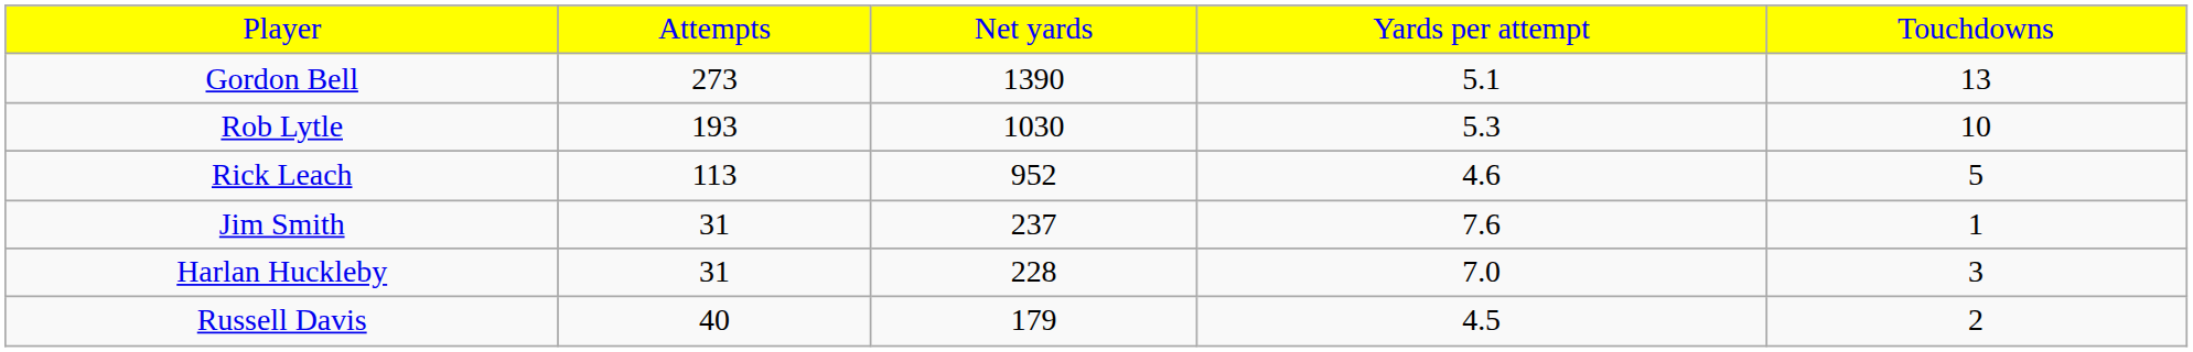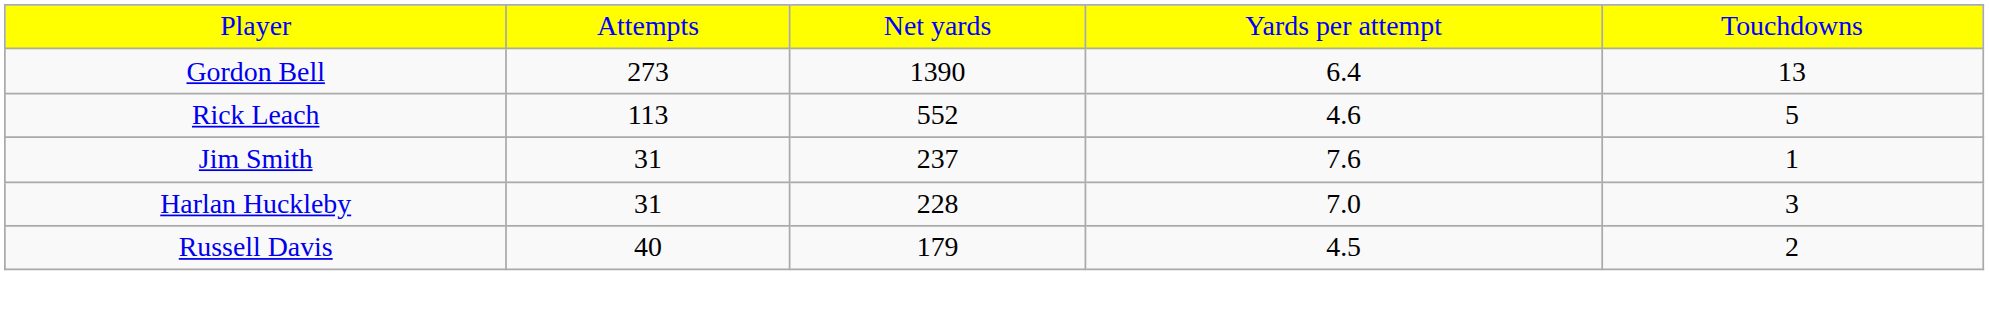Gordon Bell | column 4: 5.1 -> 6.4
- row: Rob Lytle | 193 | 1030 | 5.3 | 10
Rick Leach | column 3: 952 -> 552
